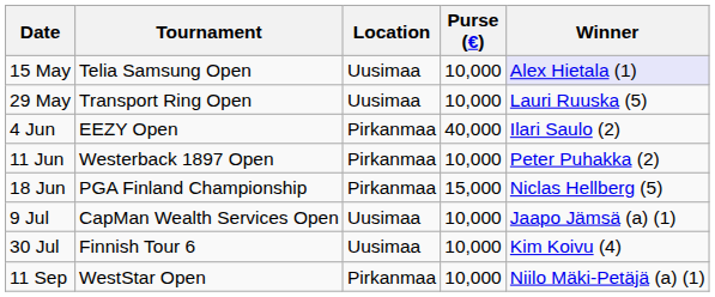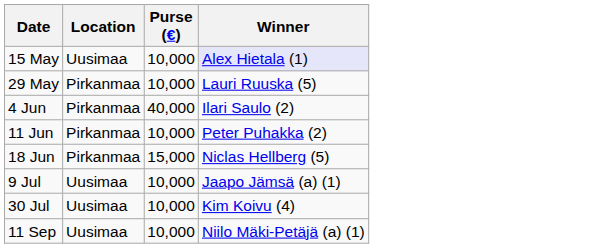- column: Tournament | Telia Samsung Open | Transport Ring Open | EEZY Open | Westerback 1897 Open | PGA Finland Championship | CapMan Wealth Services Open | Finnish Tour 6 | WestStar Open
29 May | Location: Uusimaa -> Pirkanmaa
11 Sep | Location: Pirkanmaa -> Uusimaa
